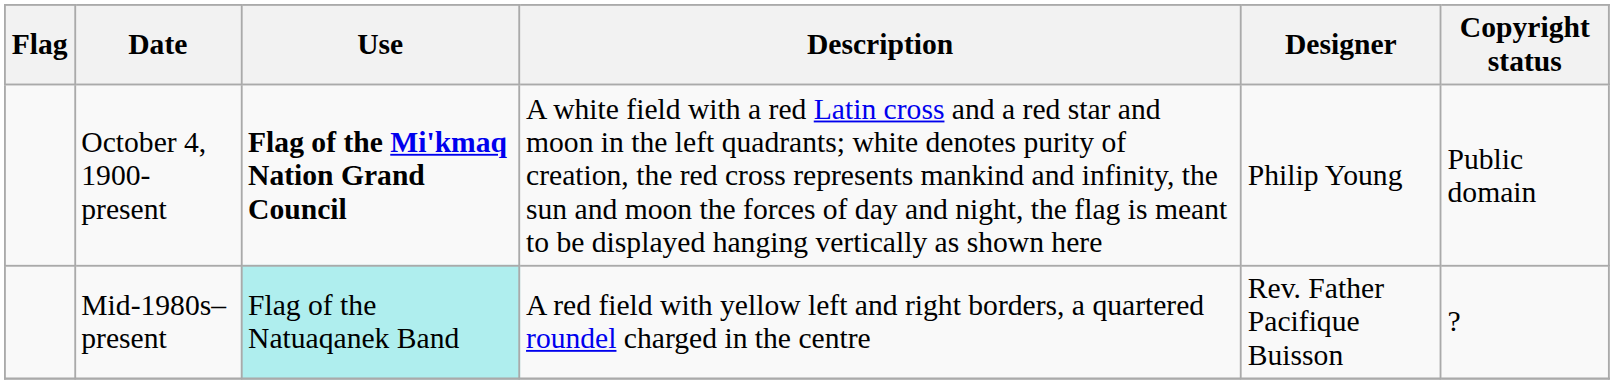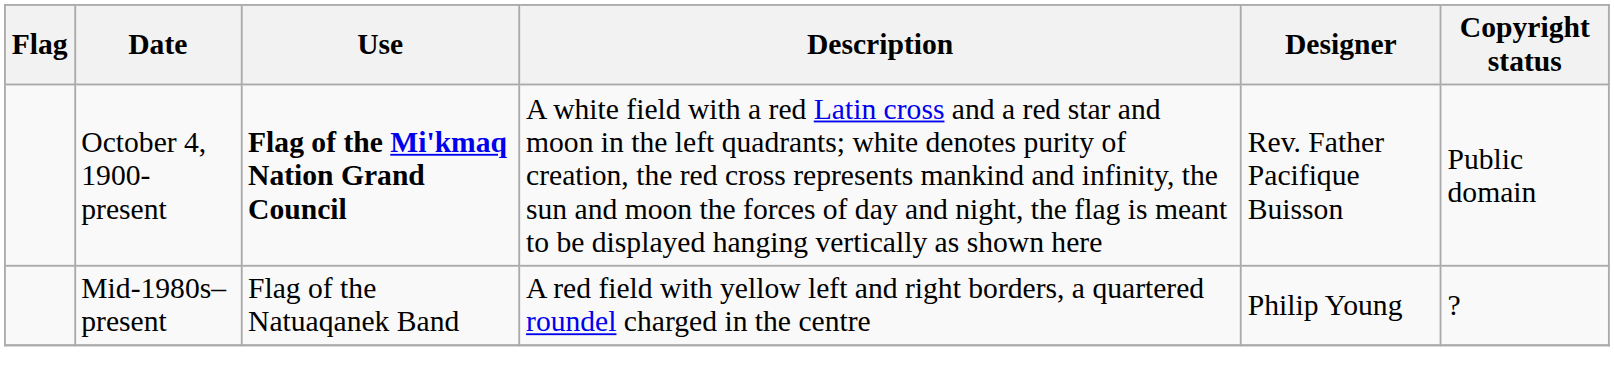October 4, 1900-present | Designer: Philip Young -> Rev. Father Pacifique Buisson
Mid-1980s–present | Use: paleturquoise background -> no background
Mid-1980s–present | Designer: Rev. Father Pacifique Buisson -> Philip Young
